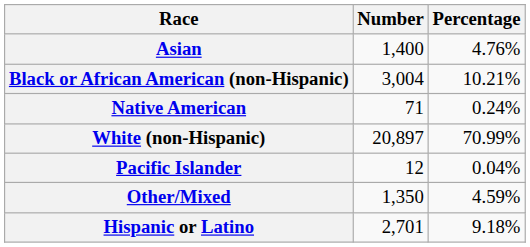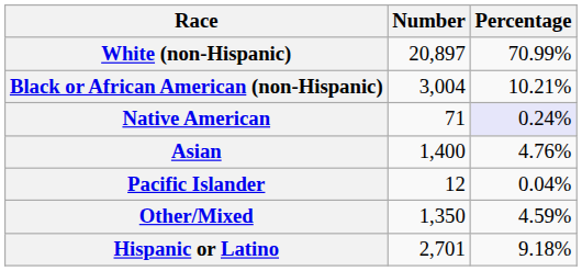rows swapped: White (non-Hispanic) <-> Asian
Native American | Percentage: no background -> lavender background
